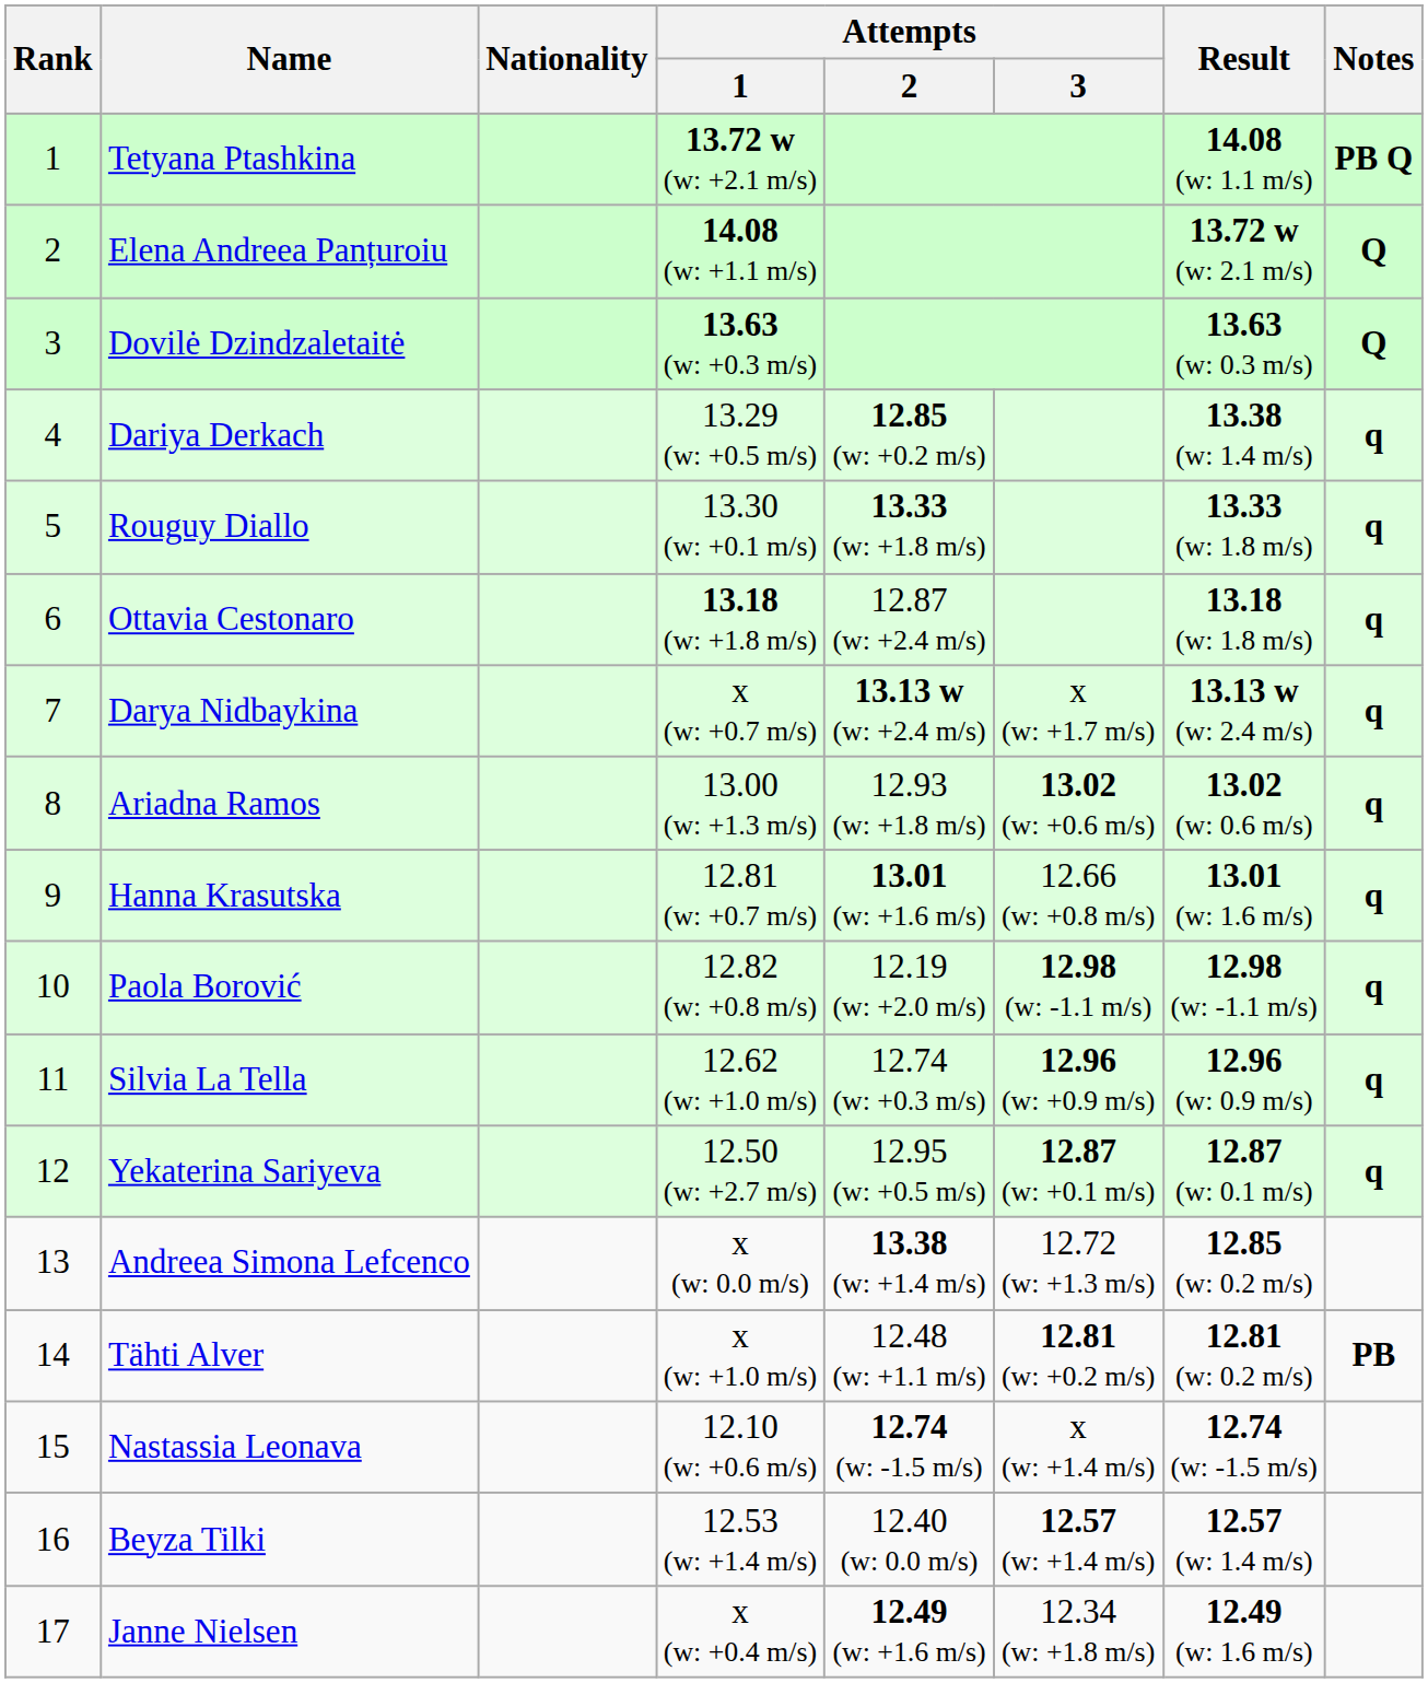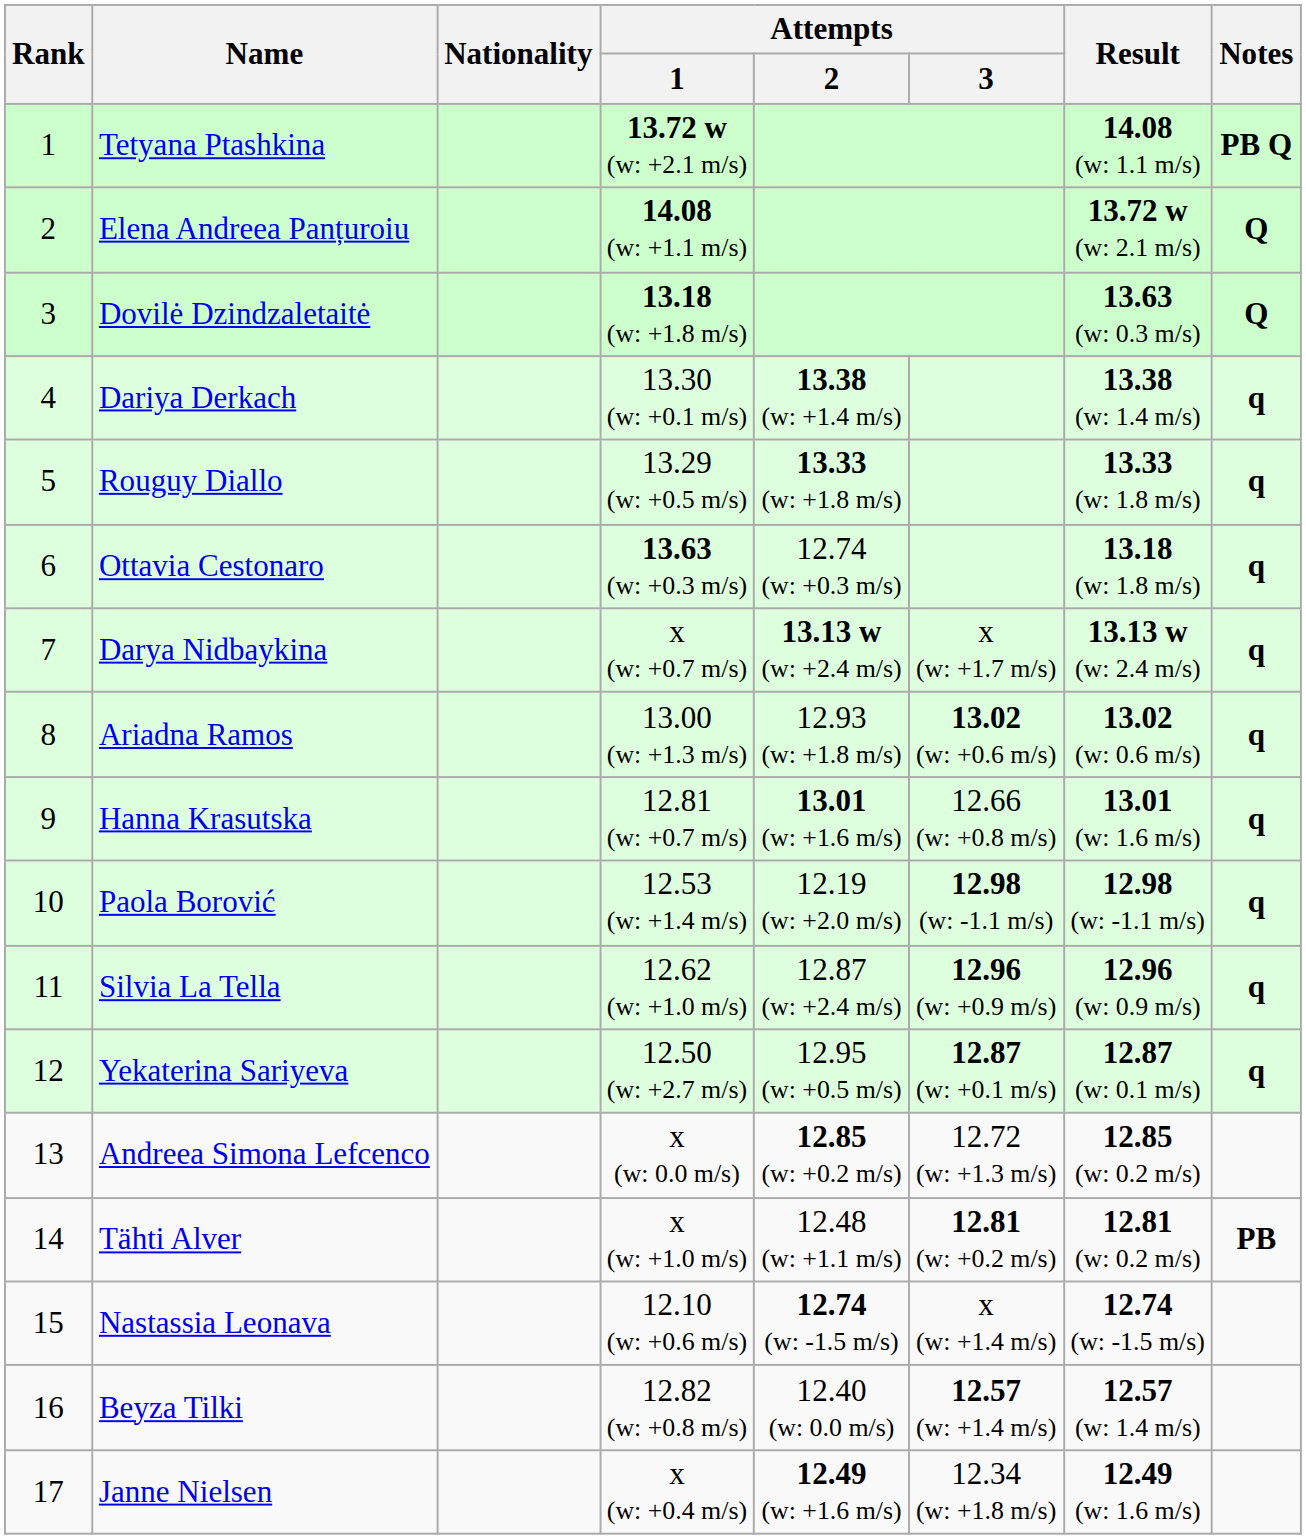Dovilė Dzindzaletaitė | Attempts / 1: 13.63 (w: +0.3 m/s) -> 13.18 (w: +1.8 m/s)
Dariya Derkach | Attempts / 1: 13.29 (w: +0.5 m/s) -> 13.30 (w: +0.1 m/s)
Dariya Derkach | Attempts / 2: 12.85 (w: +0.2 m/s) -> 13.38 (w: +1.4 m/s)
Rouguy Diallo | Attempts / 1: 13.30 (w: +0.1 m/s) -> 13.29 (w: +0.5 m/s)
Ottavia Cestonaro | Attempts / 1: 13.18 (w: +1.8 m/s) -> 13.63 (w: +0.3 m/s)
Ottavia Cestonaro | Attempts / 2: 12.87 (w: +2.4 m/s) -> 12.74 (w: +0.3 m/s)
Paola Borović | Attempts / 1: 12.82 (w: +0.8 m/s) -> 12.53 (w: +1.4 m/s)
Silvia La Tella | Attempts / 2: 12.74 (w: +0.3 m/s) -> 12.87 (w: +2.4 m/s)
Andreea Simona Lefcenco | Attempts / 2: 13.38 (w: +1.4 m/s) -> 12.85 (w: +0.2 m/s)
Beyza Tilki | Attempts / 1: 12.53 (w: +1.4 m/s) -> 12.82 (w: +0.8 m/s)
